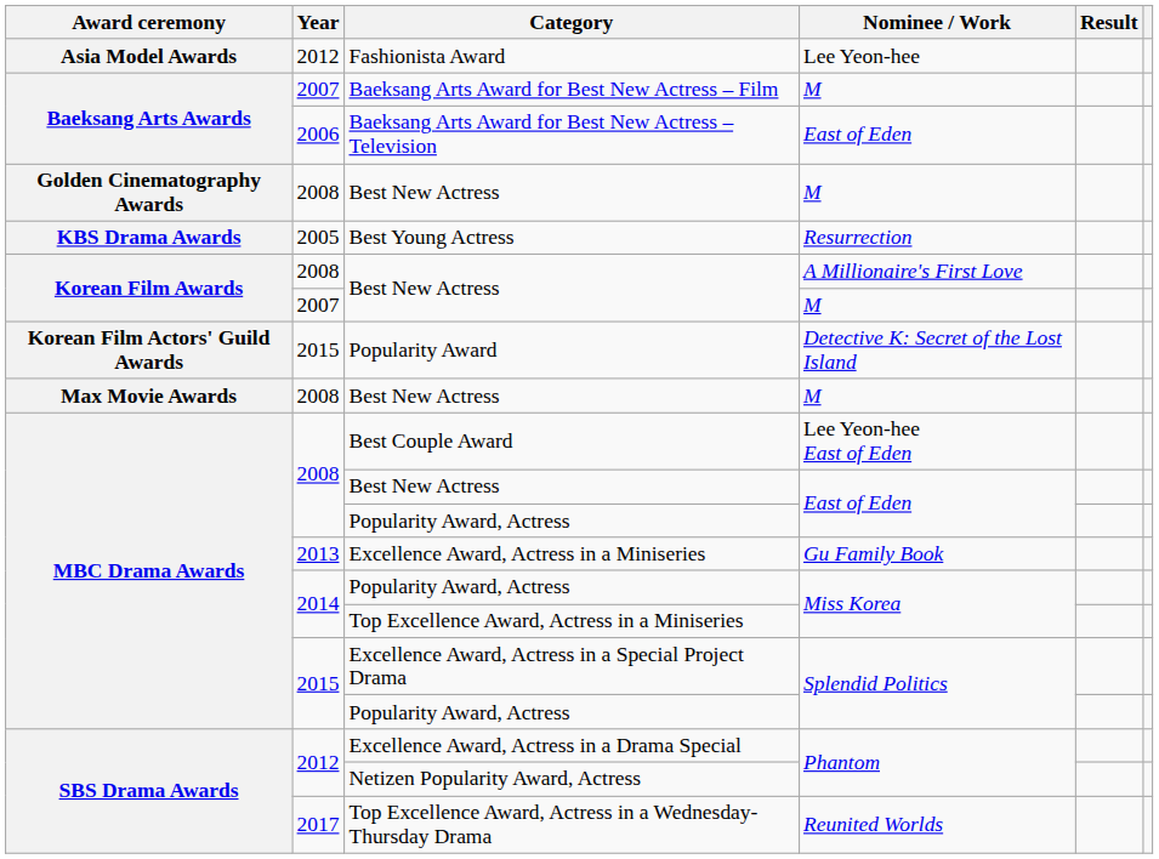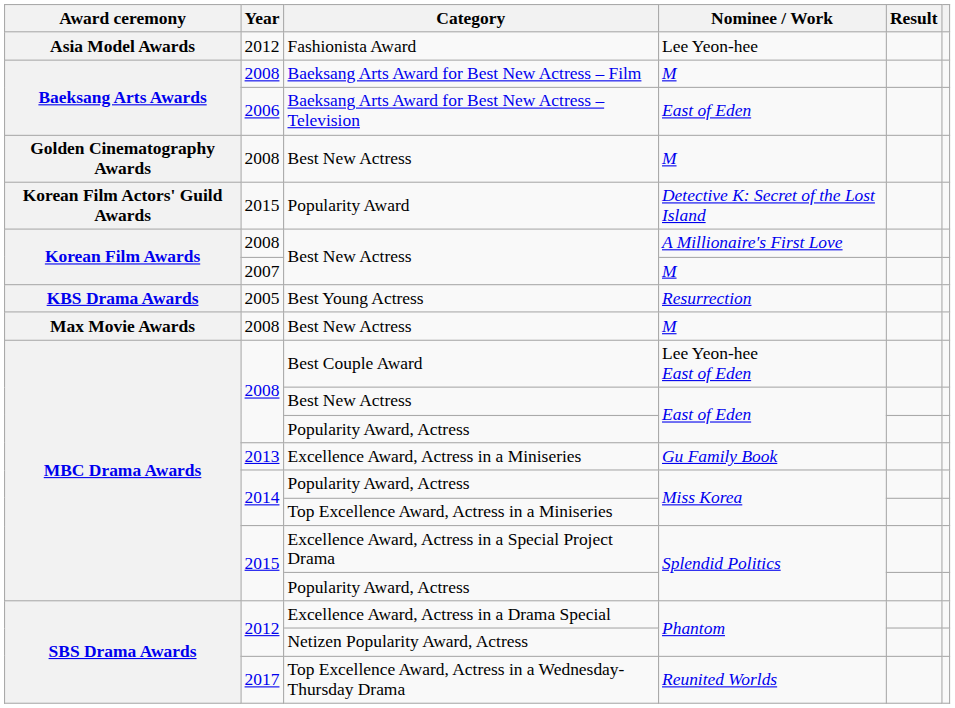Baeksang Arts Award for Best New Actress – Film | Year: 2007 -> 2008
rows swapped: Best Young Actress <-> Popularity Award
